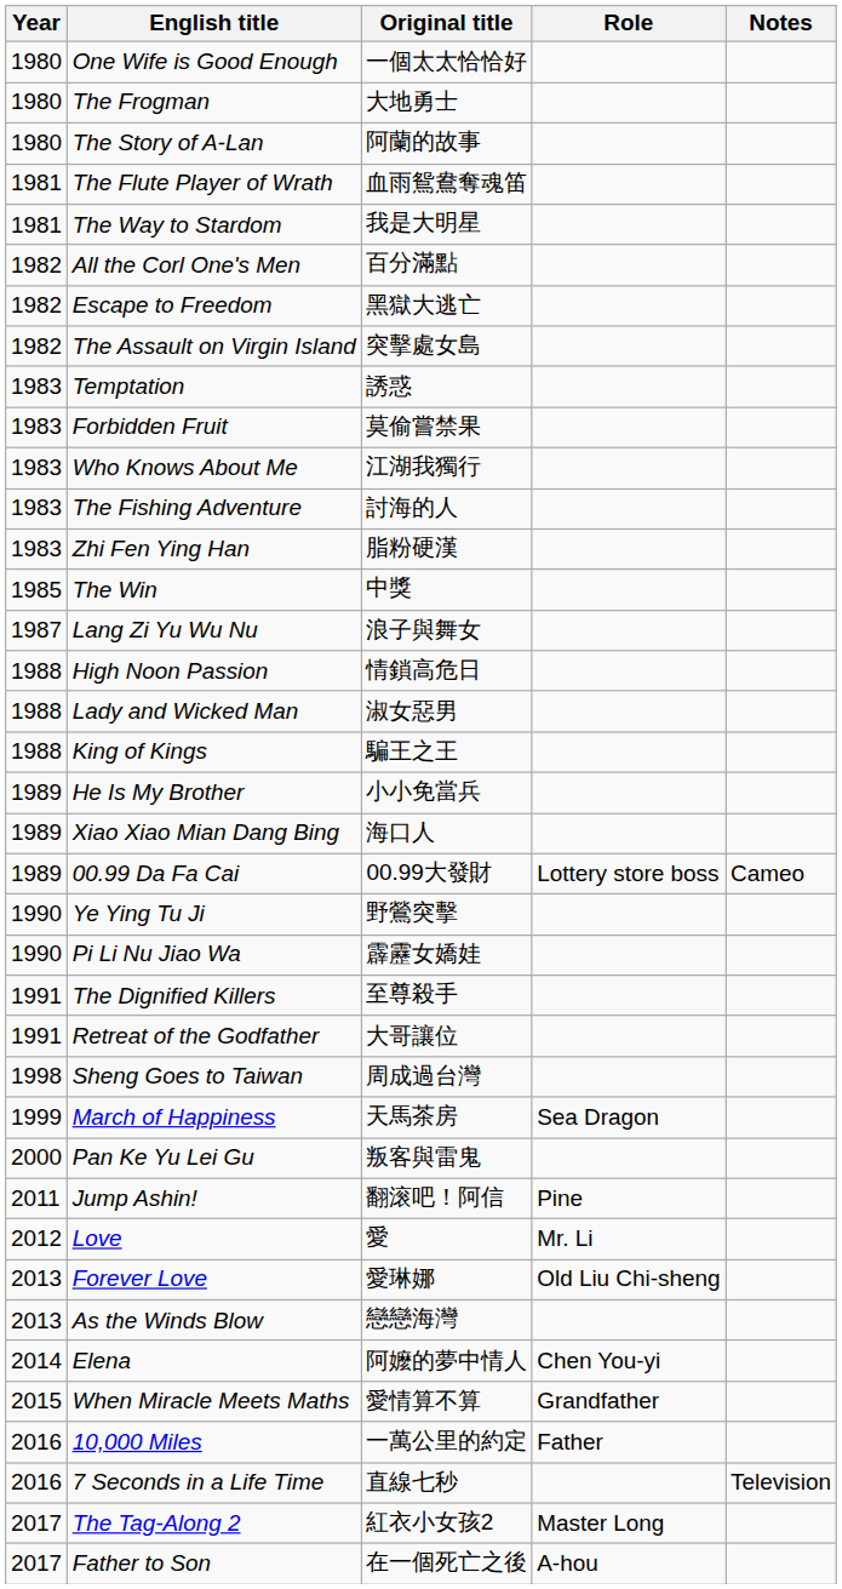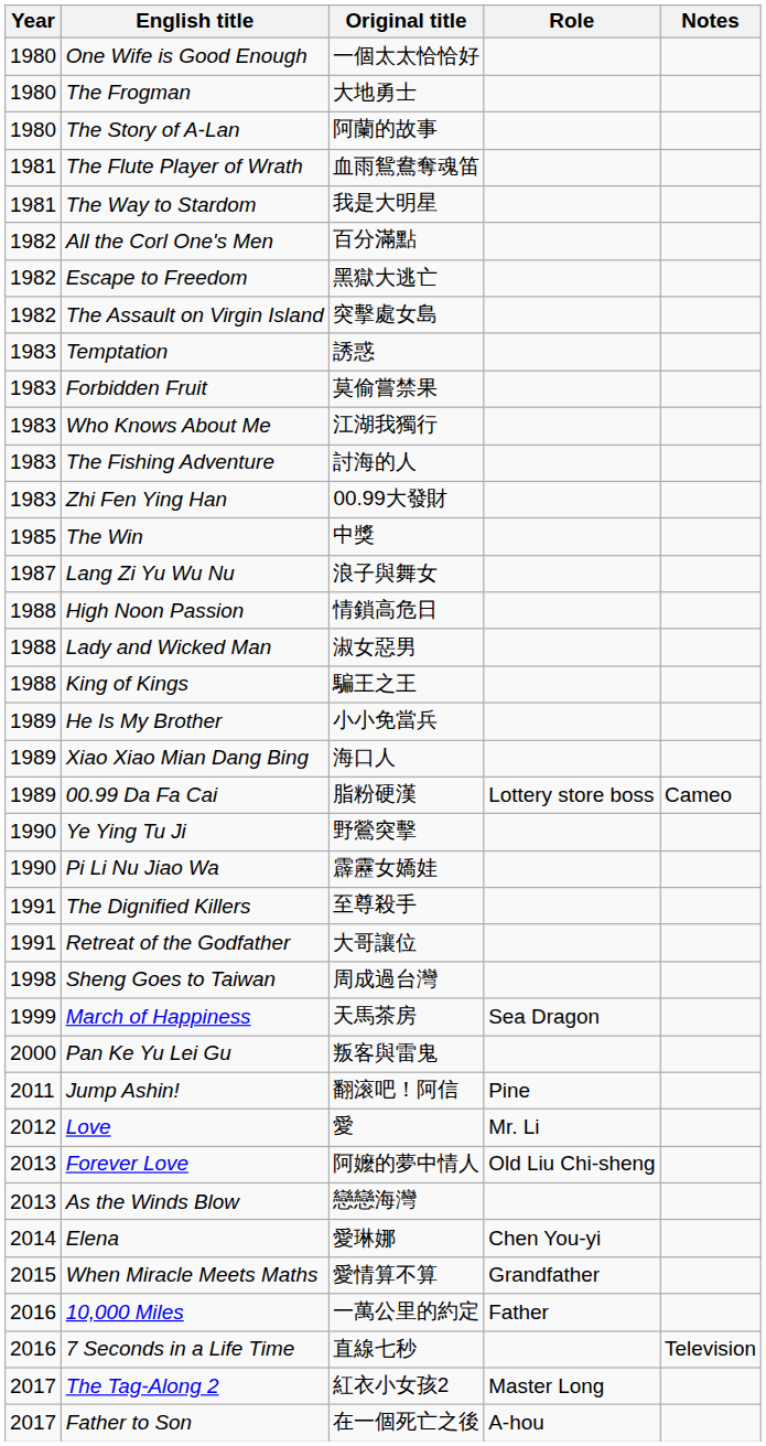Zhi Fen Ying Han | Original title: 脂粉硬漢 -> 00.99大發財
00.99 Da Fa Cai | Original title: 00.99大發財 -> 脂粉硬漢
Forever Love | Original title: 愛琳娜 -> 阿嬤的夢中情人
Elena | Original title: 阿嬤的夢中情人 -> 愛琳娜
